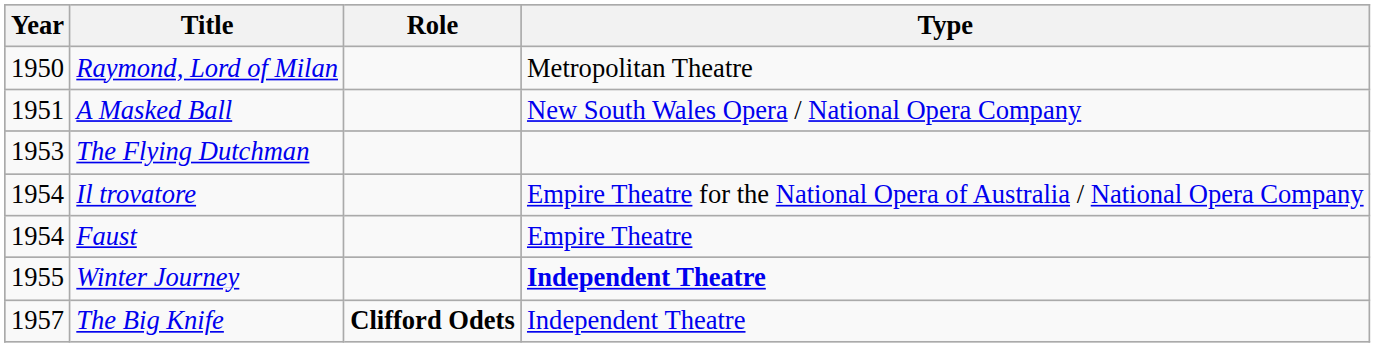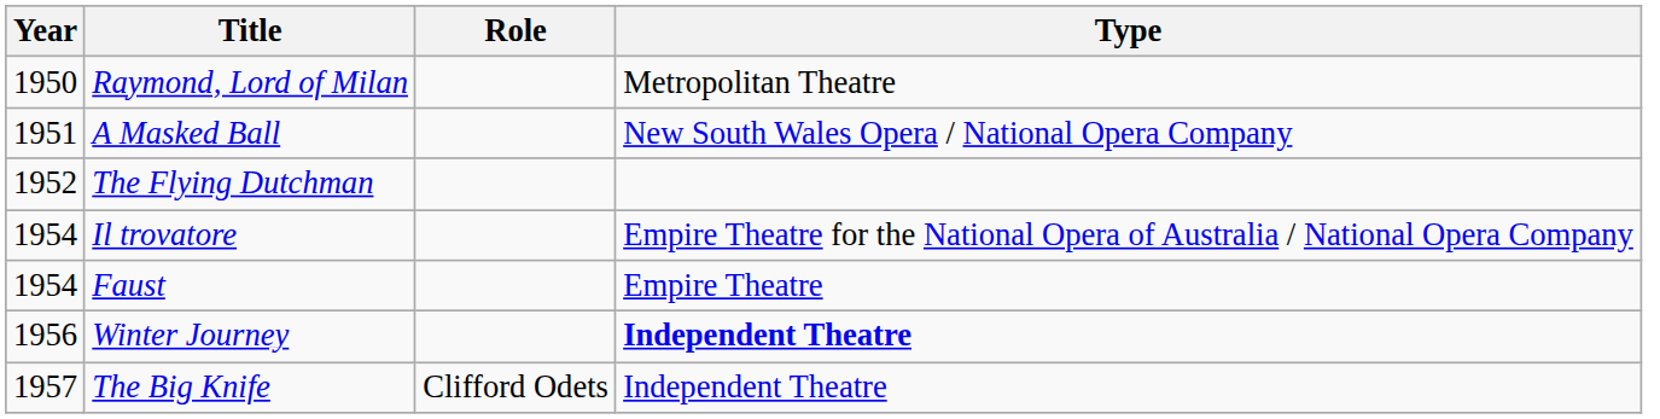The Flying Dutchman | Year: 1953 -> 1952
Winter Journey | Year: 1955 -> 1956
The Big Knife | Role: bold -> normal
